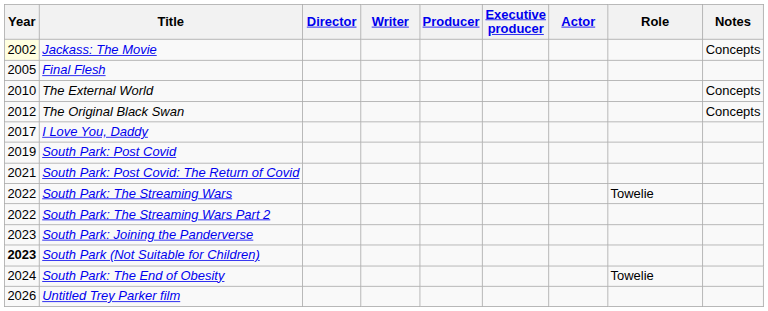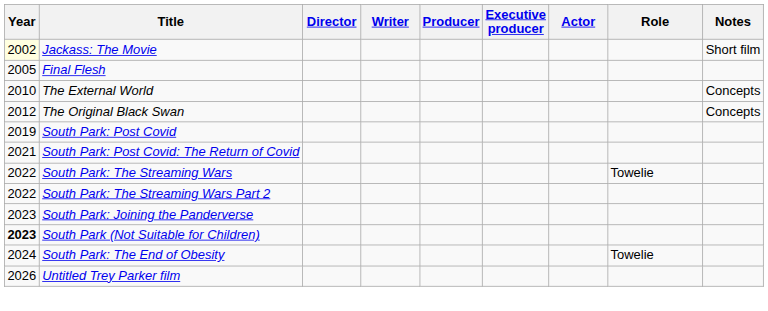Jackass: The Movie | Notes: Concepts -> Short film
- row: 2017 | I Love You, Daddy
